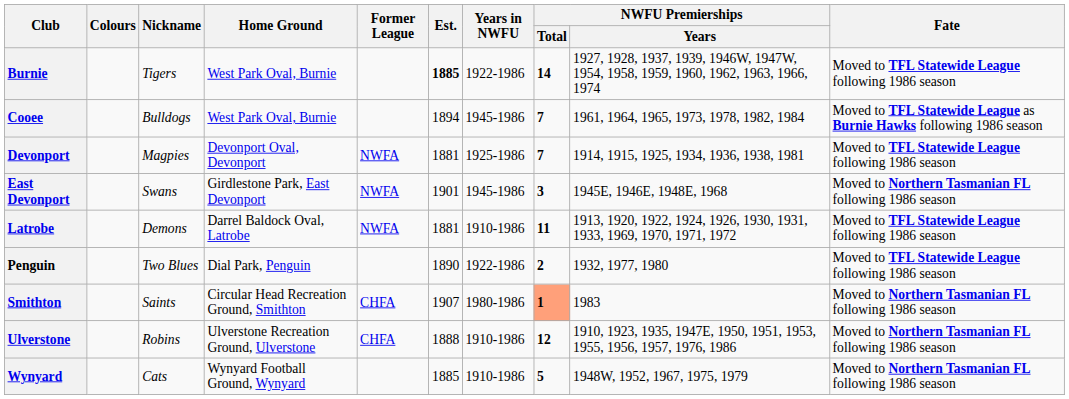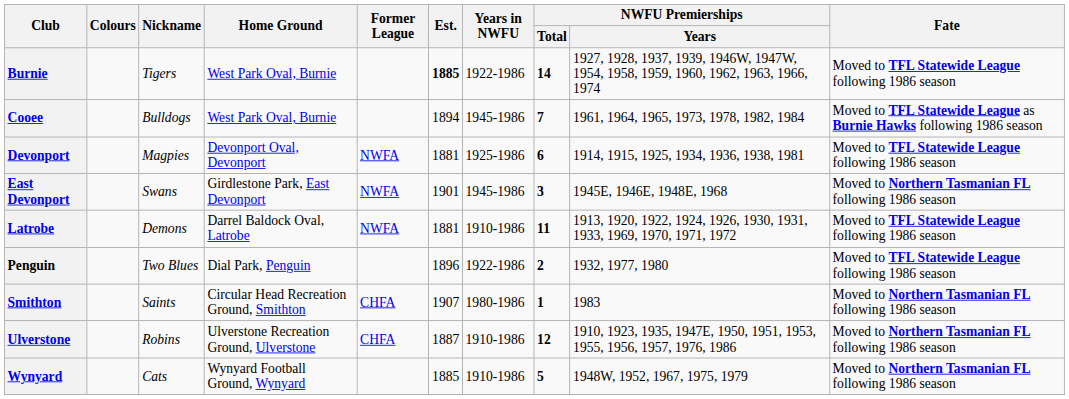Devonport | NWFU Premierships / Total: 7 -> 6
Penguin | Est.: 1890 -> 1896
Smithton | NWFU Premierships / Total: lightsalmon background -> no background
Ulverstone | Est.: 1888 -> 1887
